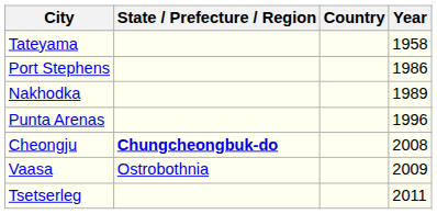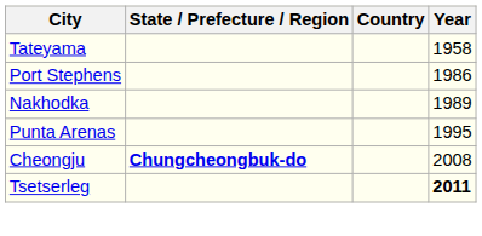Punta Arenas | Year: 1996 -> 1995
- row: Vaasa | Ostrobothnia | 2009
Tsetserleg | Year: normal -> bold
